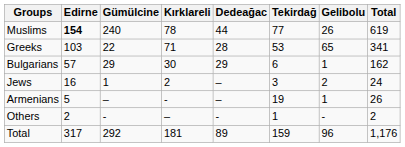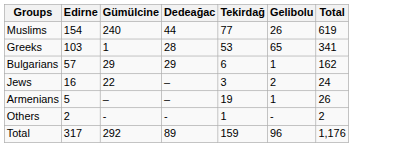- column: Kırklareli | 78 | 71 | 30 | 2 | - | – | 181
Muslims | Edirne: bold -> normal
Greeks | Gümülcine: 22 -> 1
Jews | Gümülcine: 1 -> 22
